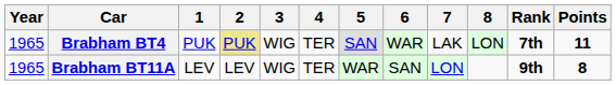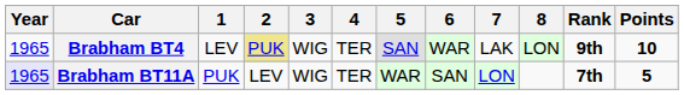Brabham BT4 | 1: PUK -> LEV
Brabham BT4 | Rank: 7th -> 9th
Brabham BT4 | Points: 11 -> 10
Brabham BT11A | Year: no background -> lavender background
Brabham BT11A | 1: LEV -> PUK
Brabham BT11A | Rank: 9th -> 7th
Brabham BT11A | Points: 8 -> 5
